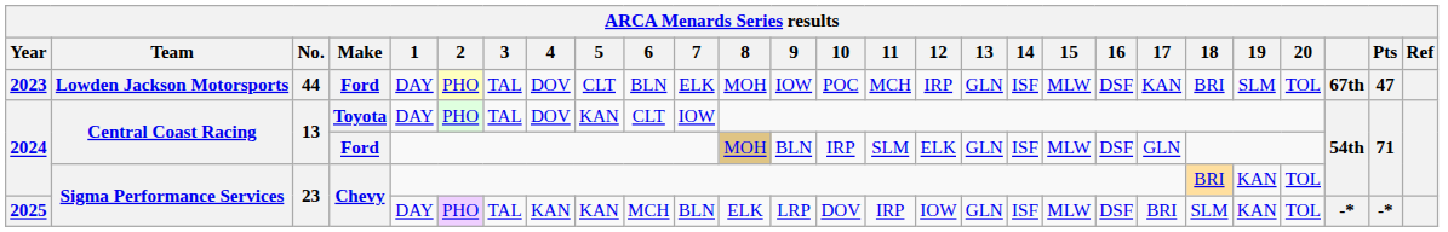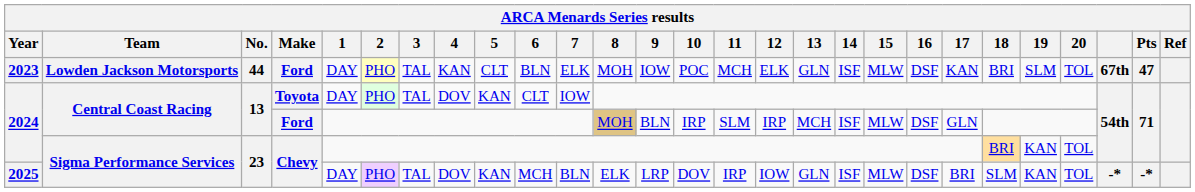2023 | 4: DOV -> KAN
2023 | 12: IRP -> ELK
2024 / Ford | 12: ELK -> IRP
2024 / Ford | 13: GLN -> MCH
2025 | 4: KAN -> DOV
